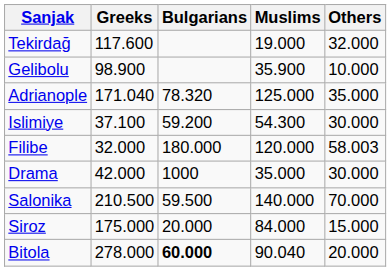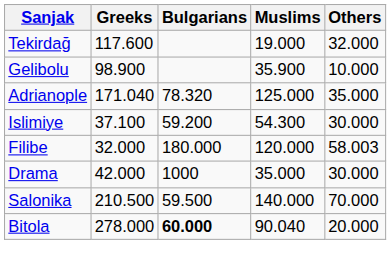- row: Siroz | 175.000 | 20.000 | 84.000 | 15.000
